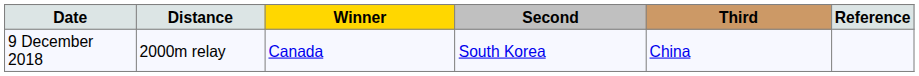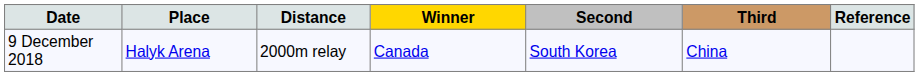+ column: Place | Halyk Arena
